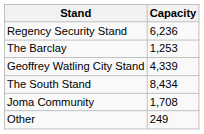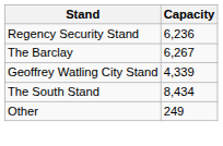The Barclay | Capacity: 1,253 -> 6,267
- row: Joma Community | 1,708
